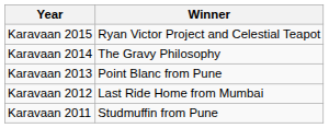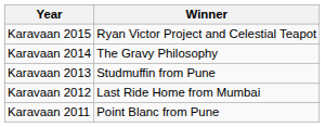Karavaan 2013 | Winner: Point Blanc from Pune -> Studmuffin from Pune
Karavaan 2011 | Winner: Studmuffin from Pune -> Point Blanc from Pune
